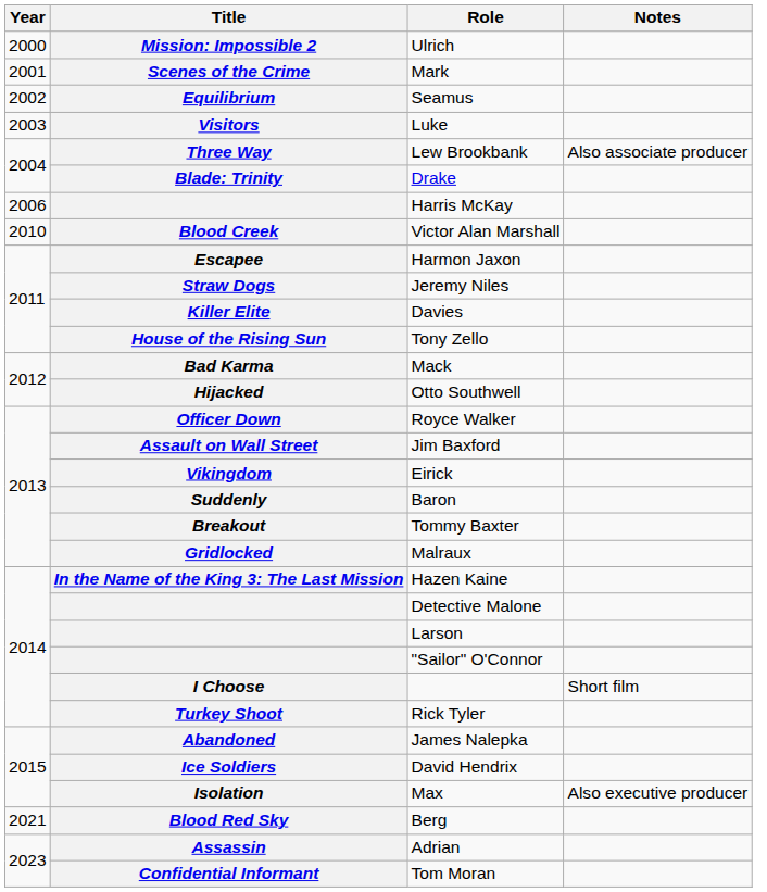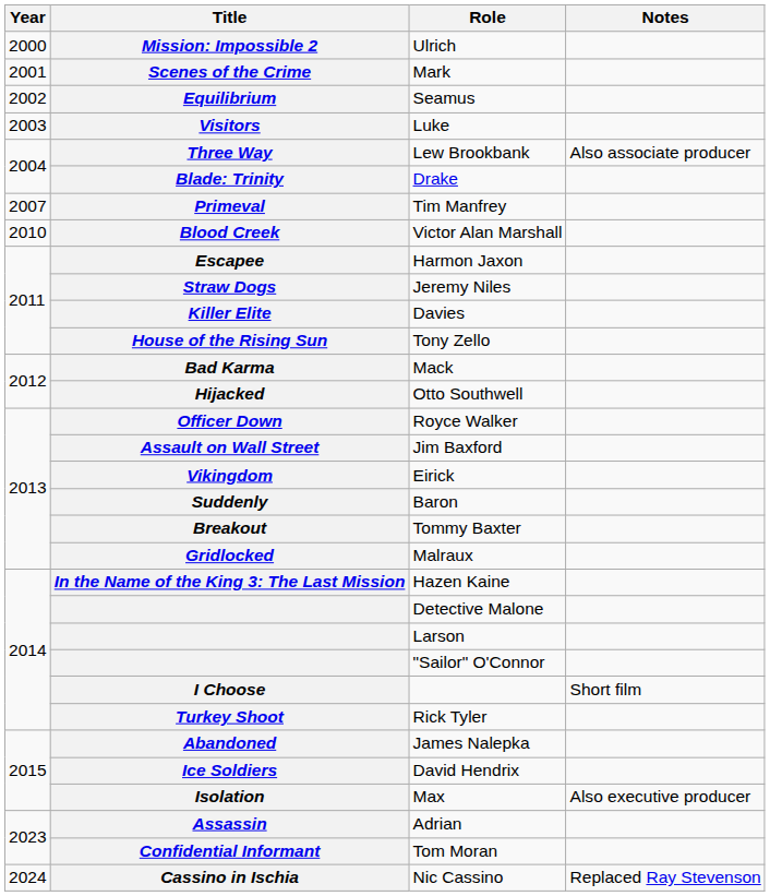- row: 2006 | Harris McKay
+ row: 2007 | Primeval | Tim Manfrey
- row: 2021 | Blood Red Sky | Berg
+ row: 2024 | Cassino in Ischia | Nic Cassino | Replaced Ray Stevenson
